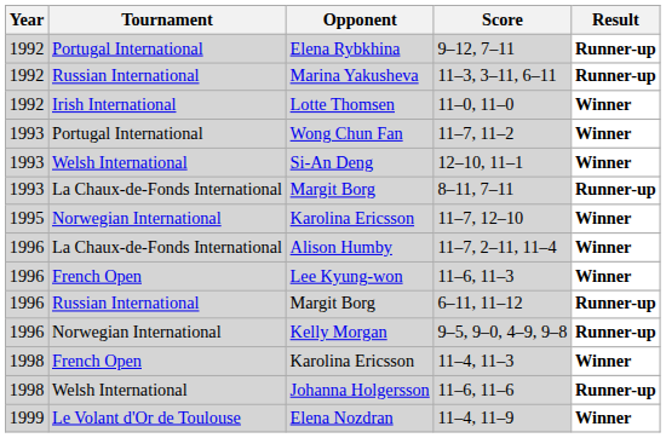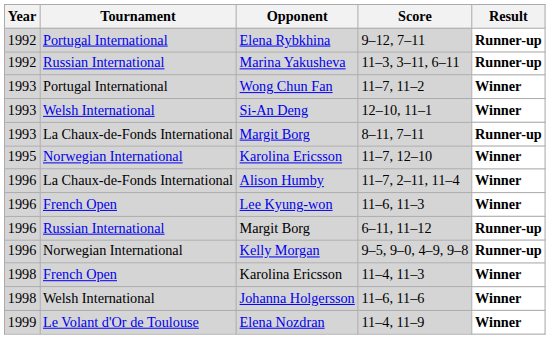- row: 1992 | Irish International | Lotte Thomsen | 11–0, 11–0 | Winner
11–6, 11–6 | Result: Runner-up -> Winner
